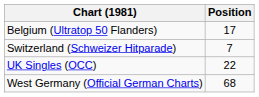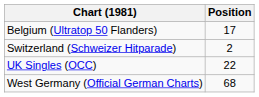Switzerland (Schweizer Hitparade) | Position: 7 -> 2
